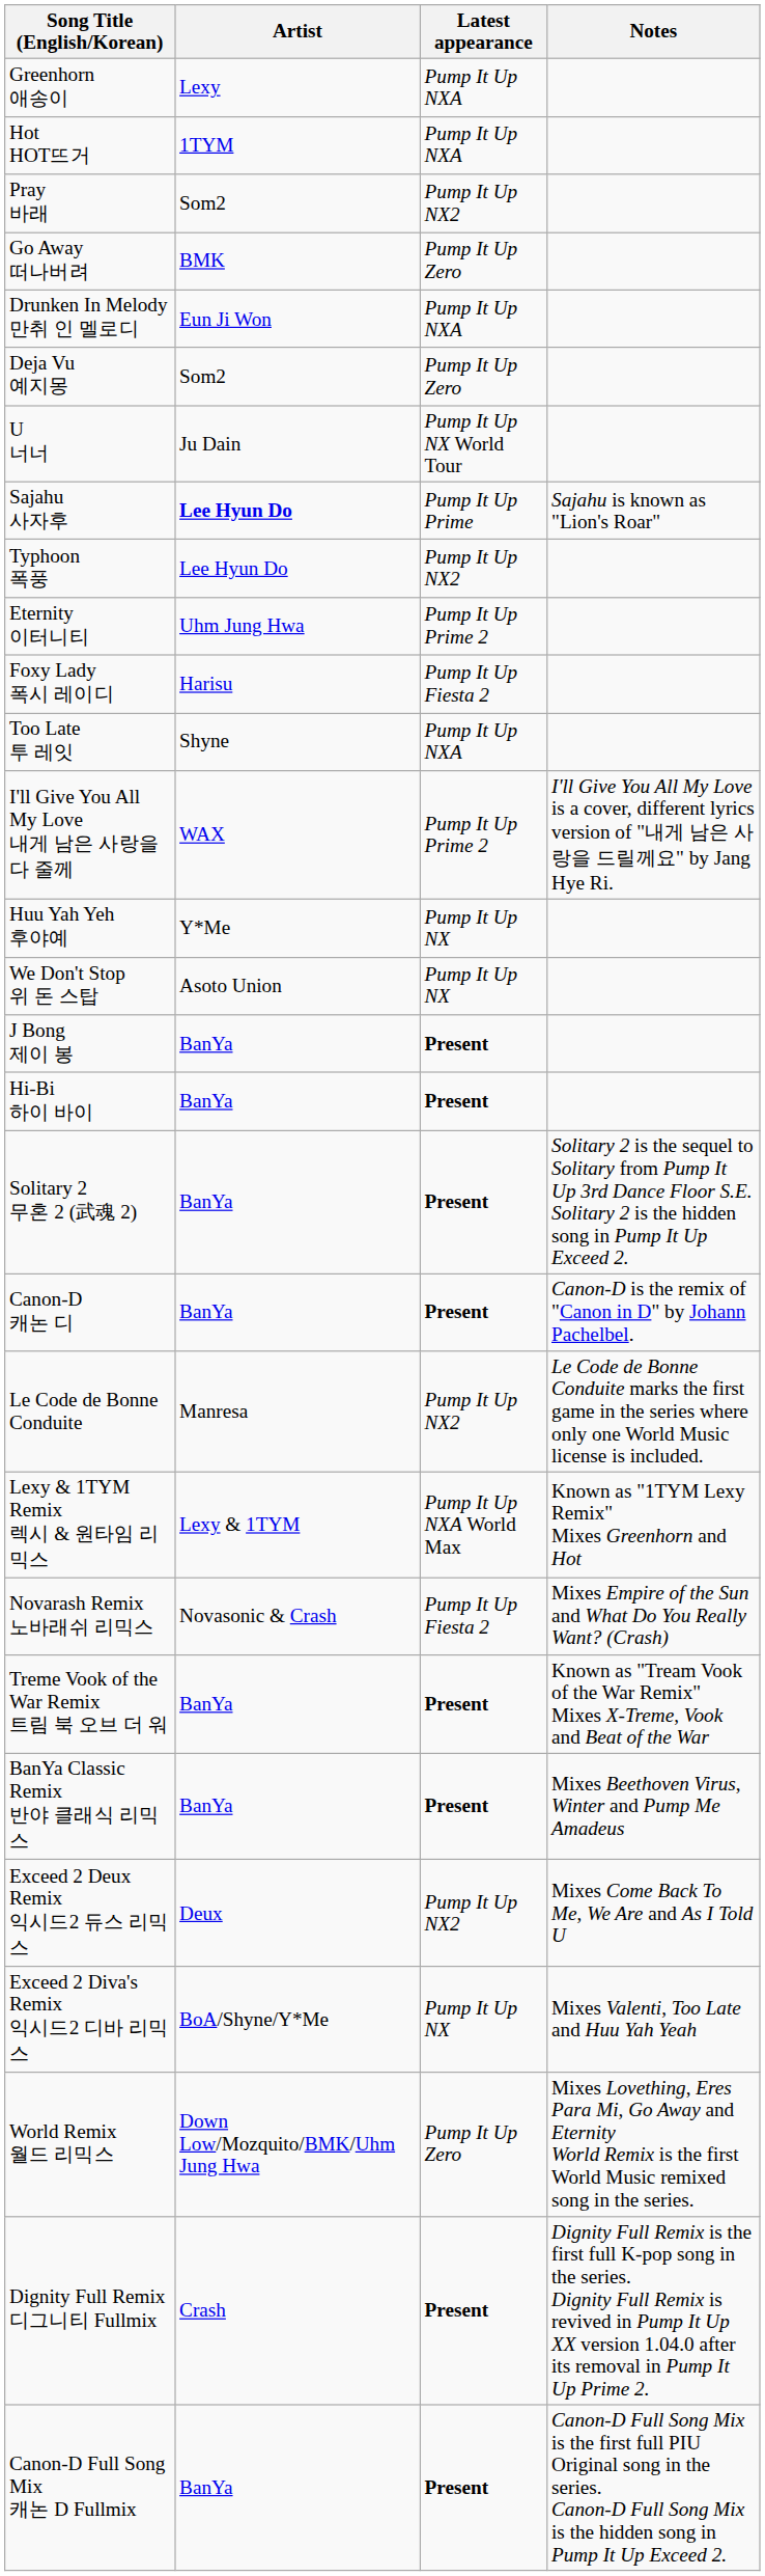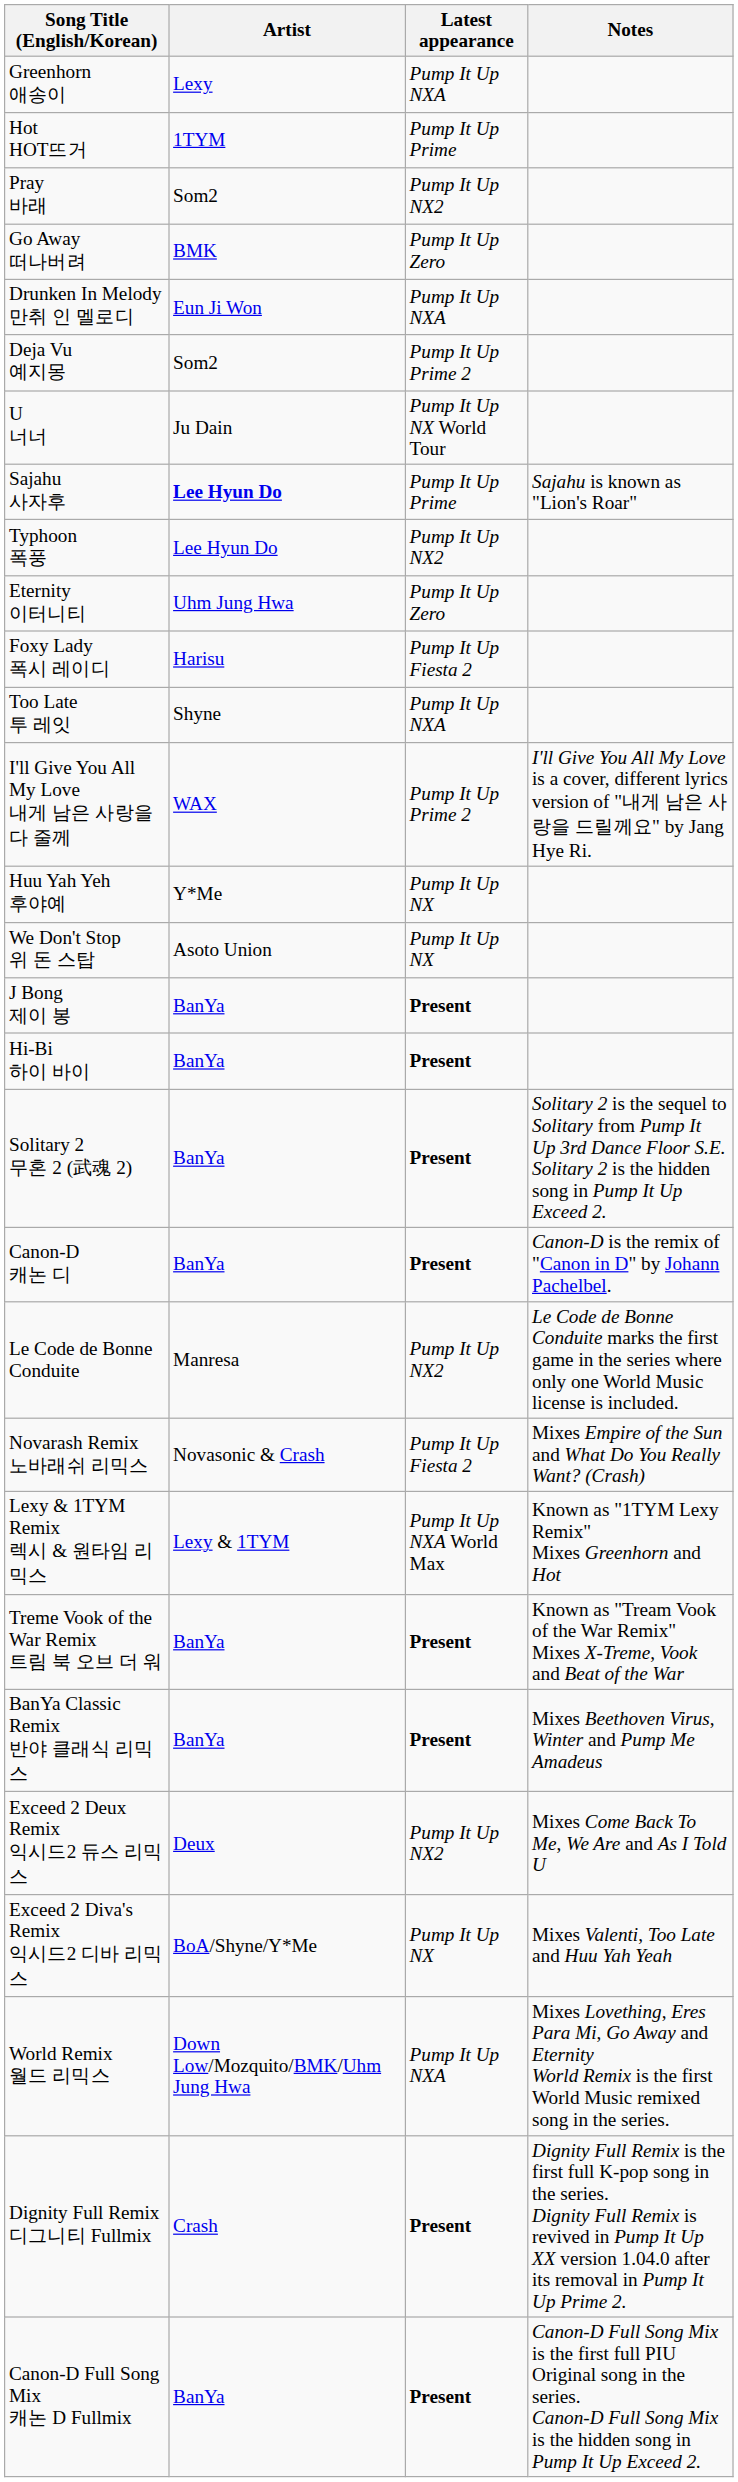Hot HOT뜨거 | Latest appearance: Pump It Up NXA -> Pump It Up Prime
Deja Vu 예지몽 | Latest appearance: Pump It Up Zero -> Pump It Up Prime 2
Eternity 이터니티 | Latest appearance: Pump It Up Prime 2 -> Pump It Up Zero
rows swapped: Novarash Remix 노바래쉬 리믹스 <-> Lexy & 1TYM Remix 렉시 & 원타임 리믹스
World Remix 월드 리믹스 | Latest appearance: Pump It Up Zero -> Pump It Up NXA
